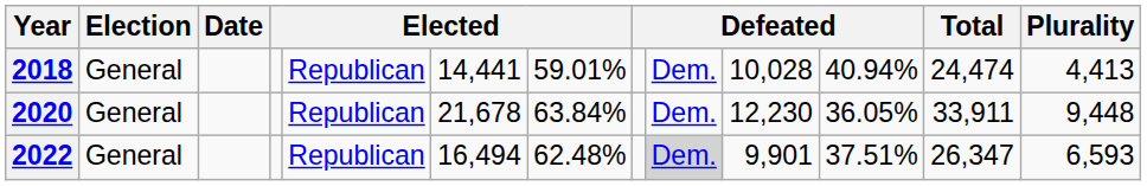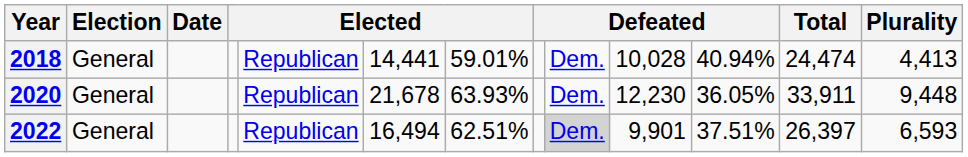2020 | column 7: 63.84% -> 63.93%
2022 | column 7: 62.48% -> 62.51%
2022 | Total: 26,347 -> 26,397
